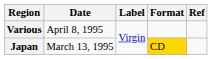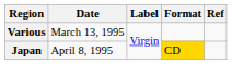Various | Date: April 8, 1995 -> March 13, 1995
Japan | Date: March 13, 1995 -> April 8, 1995
